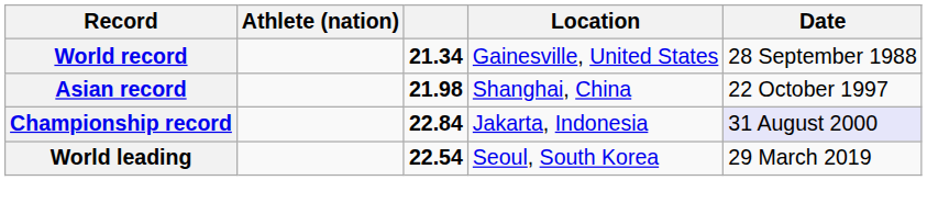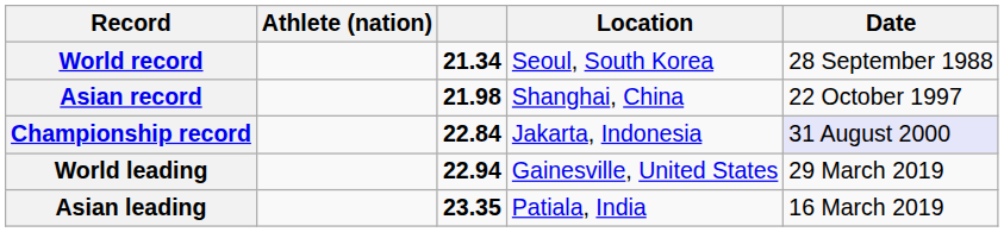World record | Location: Gainesville, United States -> Seoul, South Korea
World leading | column 3: 22.54 -> 22.94
World leading | Location: Seoul, South Korea -> Gainesville, United States
+ row: Asian leading | 23.35 | Patiala, India | 16 March 2019
